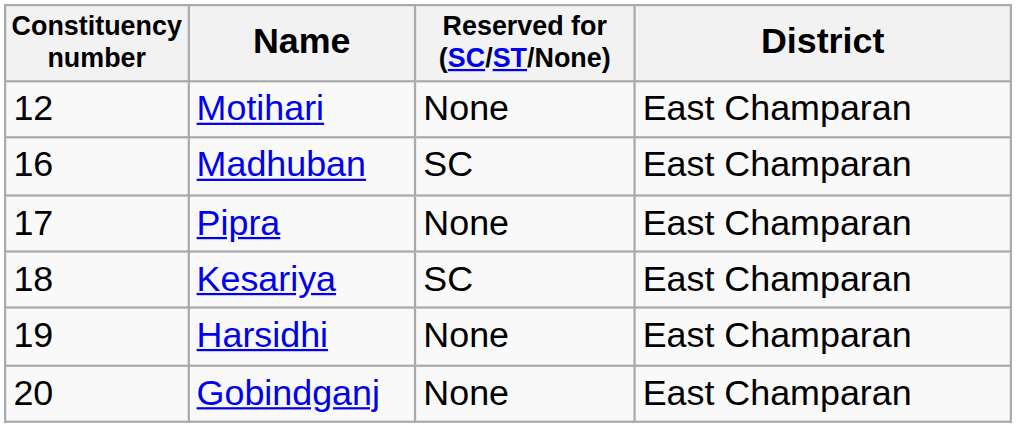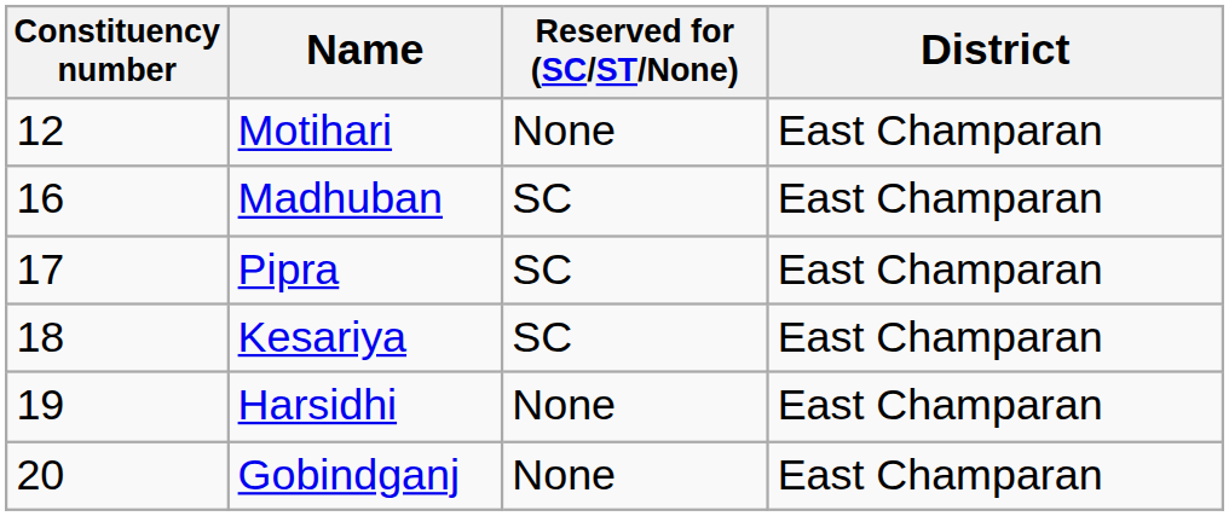Pipra | Reserved for (SC/ST/None): None -> SC
